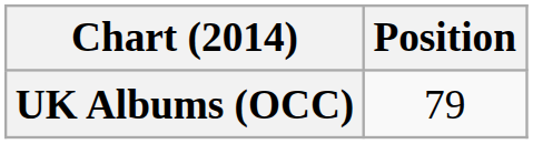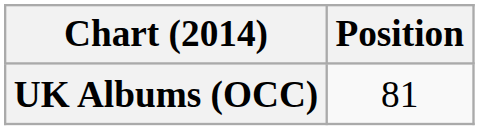UK Albums (OCC) | Position: 79 -> 81
